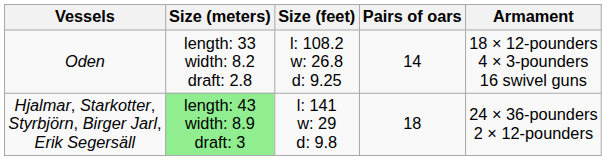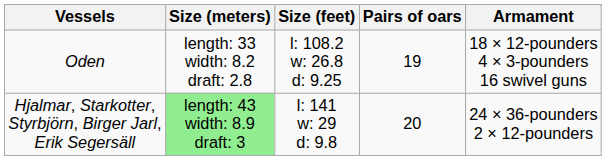Oden | Pairs of oars: 14 -> 19
Hjalmar, Starkotter, Styrbjörn, Birger Jarl, Erik Segersäll | Pairs of oars: 18 -> 20
